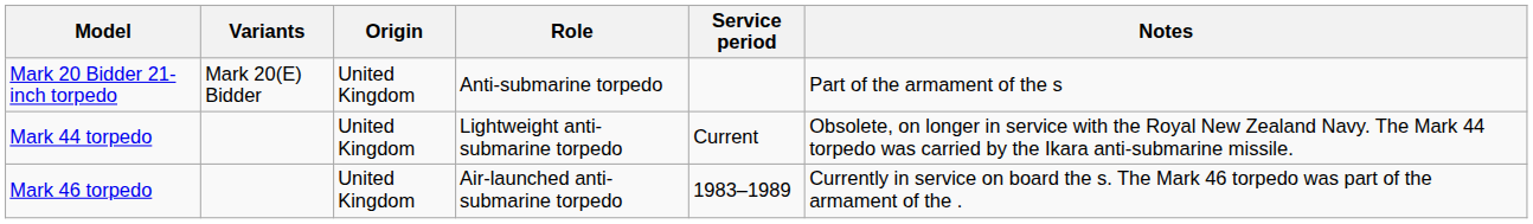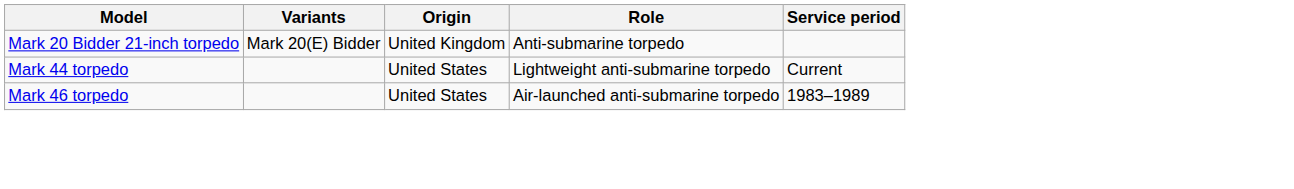- column: Notes | Part of the armament of the s | Obsolete, on longer in service with the Royal New Zealand Navy. The Mark 44 torpedo was carried by the Ikara anti-submarine missile. | Currently in service on board the s. The Mark 46 torpedo was part of the armament of the .
Mark 44 torpedo | Origin: United Kingdom -> United States
Mark 46 torpedo | Origin: United Kingdom -> United States
